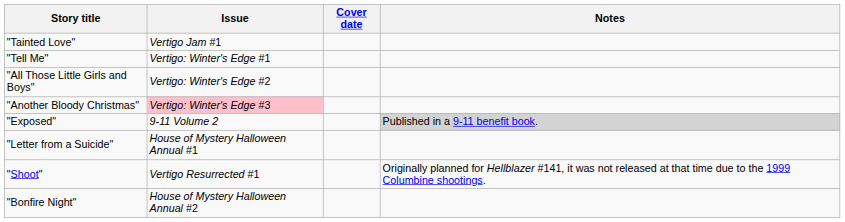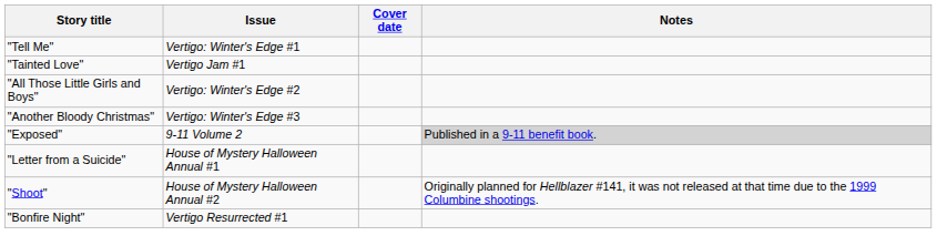rows swapped: "Tainted Love" <-> "Tell Me"
"Another Bloody Christmas" | Issue: pink background -> no background
"Shoot" | Issue: Vertigo Resurrected #1 -> House of Mystery Halloween Annual #2
"Bonfire Night" | Issue: House of Mystery Halloween Annual #2 -> Vertigo Resurrected #1
